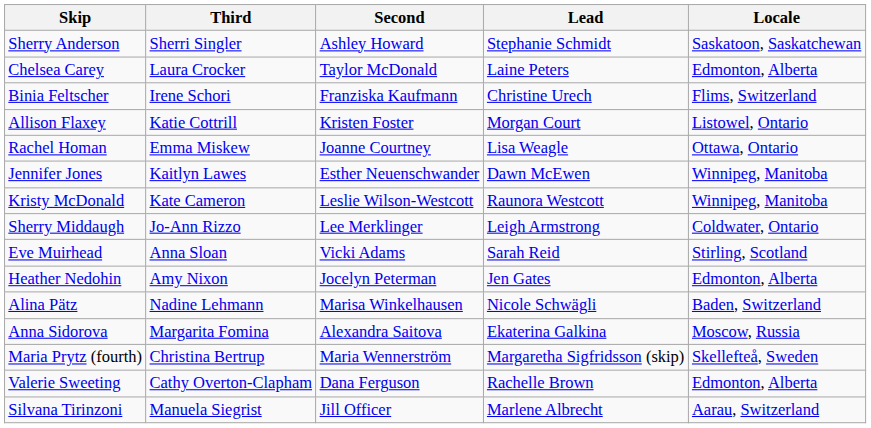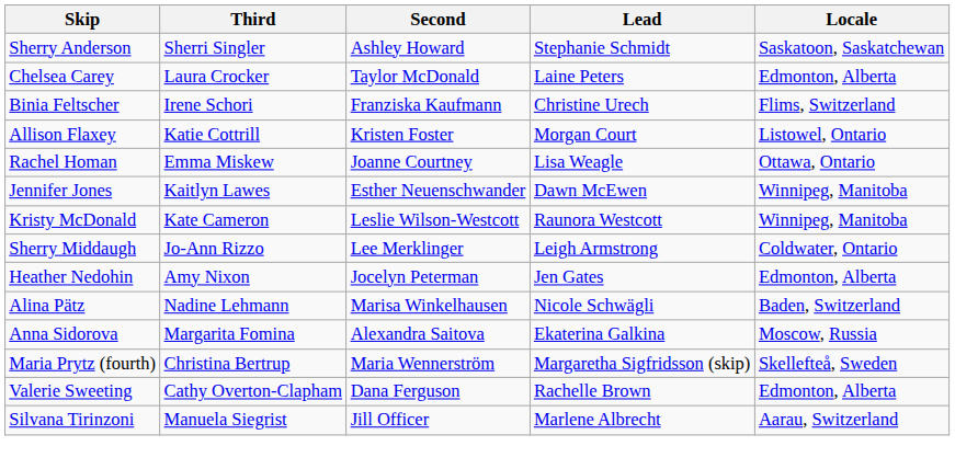- row: Eve Muirhead | Anna Sloan | Vicki Adams | Sarah Reid | Stirling, Scotland
